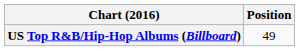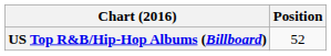US Top R&B/Hip-Hop Albums (Billboard) | Position: 49 -> 52
